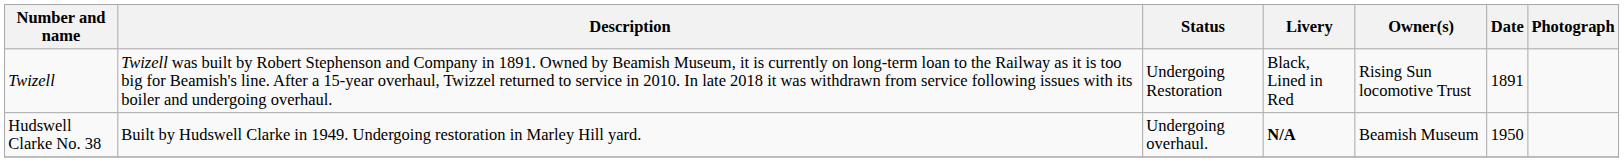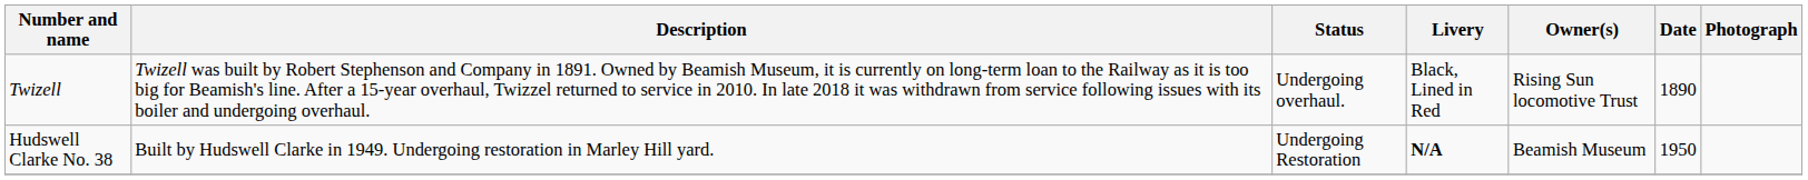Twizell | Status: Undergoing Restoration -> Undergoing overhaul.
Twizell | Date: 1891 -> 1890
Hudswell Clarke No. 38 | Status: Undergoing overhaul. -> Undergoing Restoration
